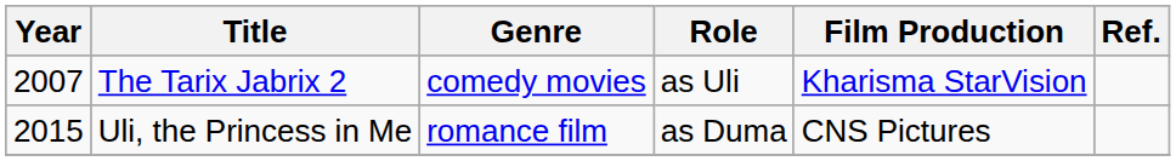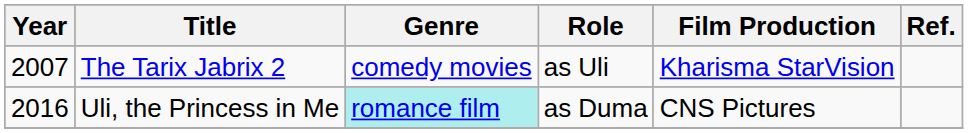Uli, the Princess in Me | Year: 2015 -> 2016
Uli, the Princess in Me | Genre: no background -> paleturquoise background
